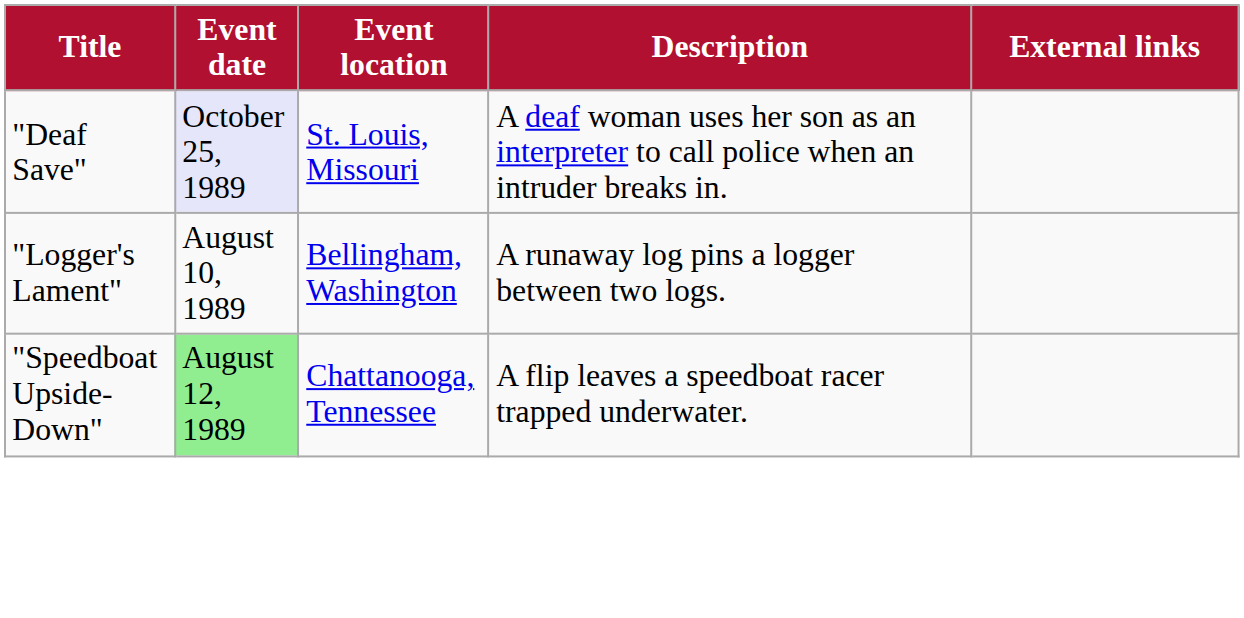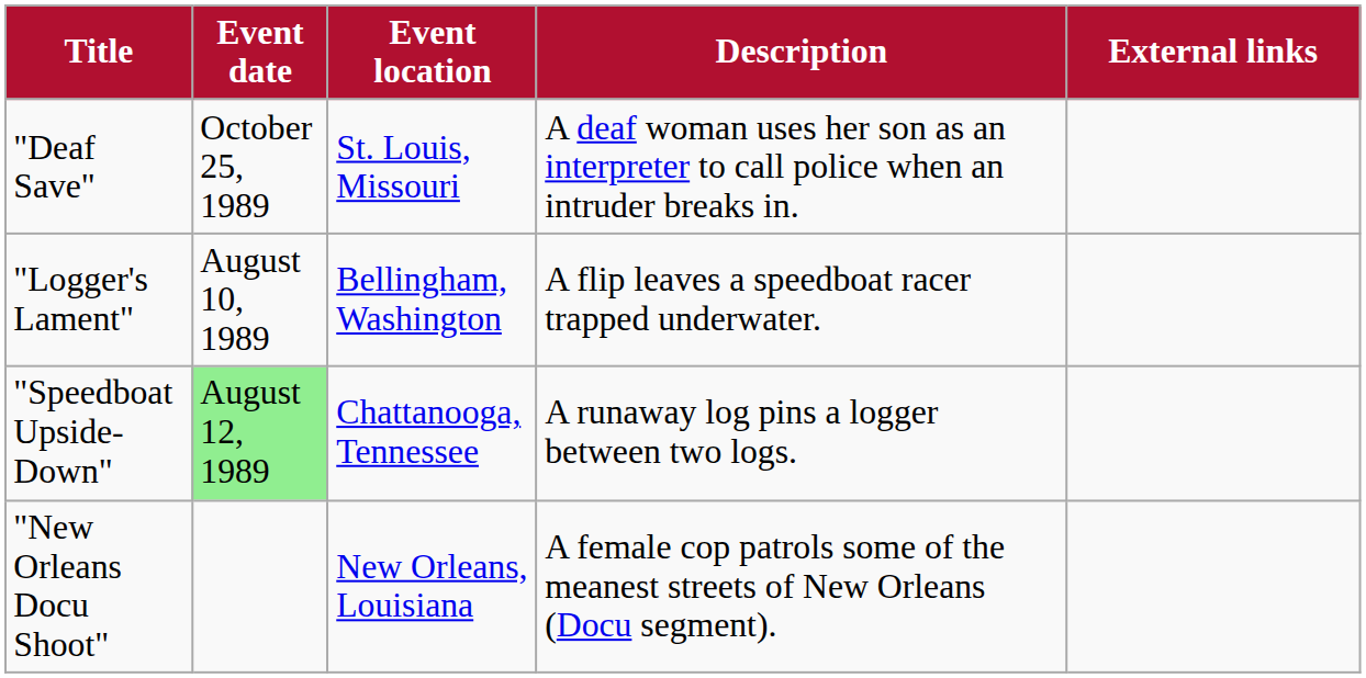"Deaf Save" | Event date: lavender background -> no background
"Logger's Lament" | Description: A runaway log pins a logger between two logs. -> A flip leaves a speedboat racer trapped underwater.
"Speedboat Upside-Down" | Description: A flip leaves a speedboat racer trapped underwater. -> A runaway log pins a logger between two logs.
+ row: "New Orleans Docu Shoot" | New Orleans, Louisiana | A female cop patrols some of the meanest streets of New Orleans (Docu segment).
